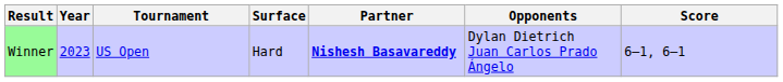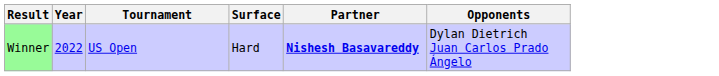- column: Score | 6–1, 6–1
Winner | Year: 2023 -> 2022
